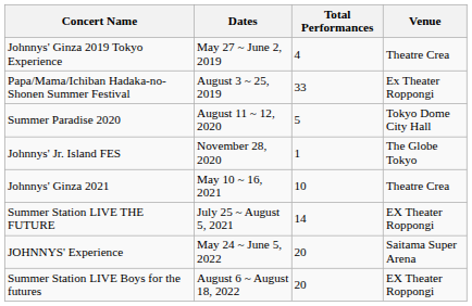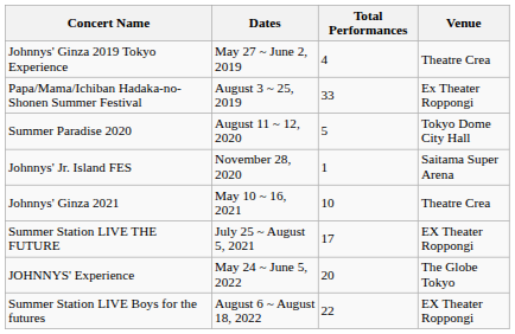Johnnys' Jr. Island FES | Venue: The Globe Tokyo -> Saitama Super Arena
Summer Station LIVE THE FUTURE | Total Performances: 14 -> 17
JOHNNYS' Experience | Venue: Saitama Super Arena -> The Globe Tokyo
Summer Station LIVE Boys for the futures | Total Performances: 20 -> 22
